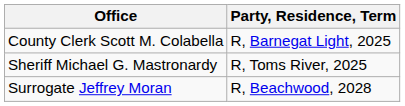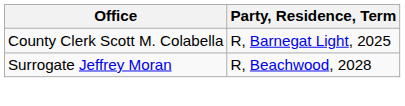- row: Sheriff Michael G. Mastronardy | R, Toms River, 2025
